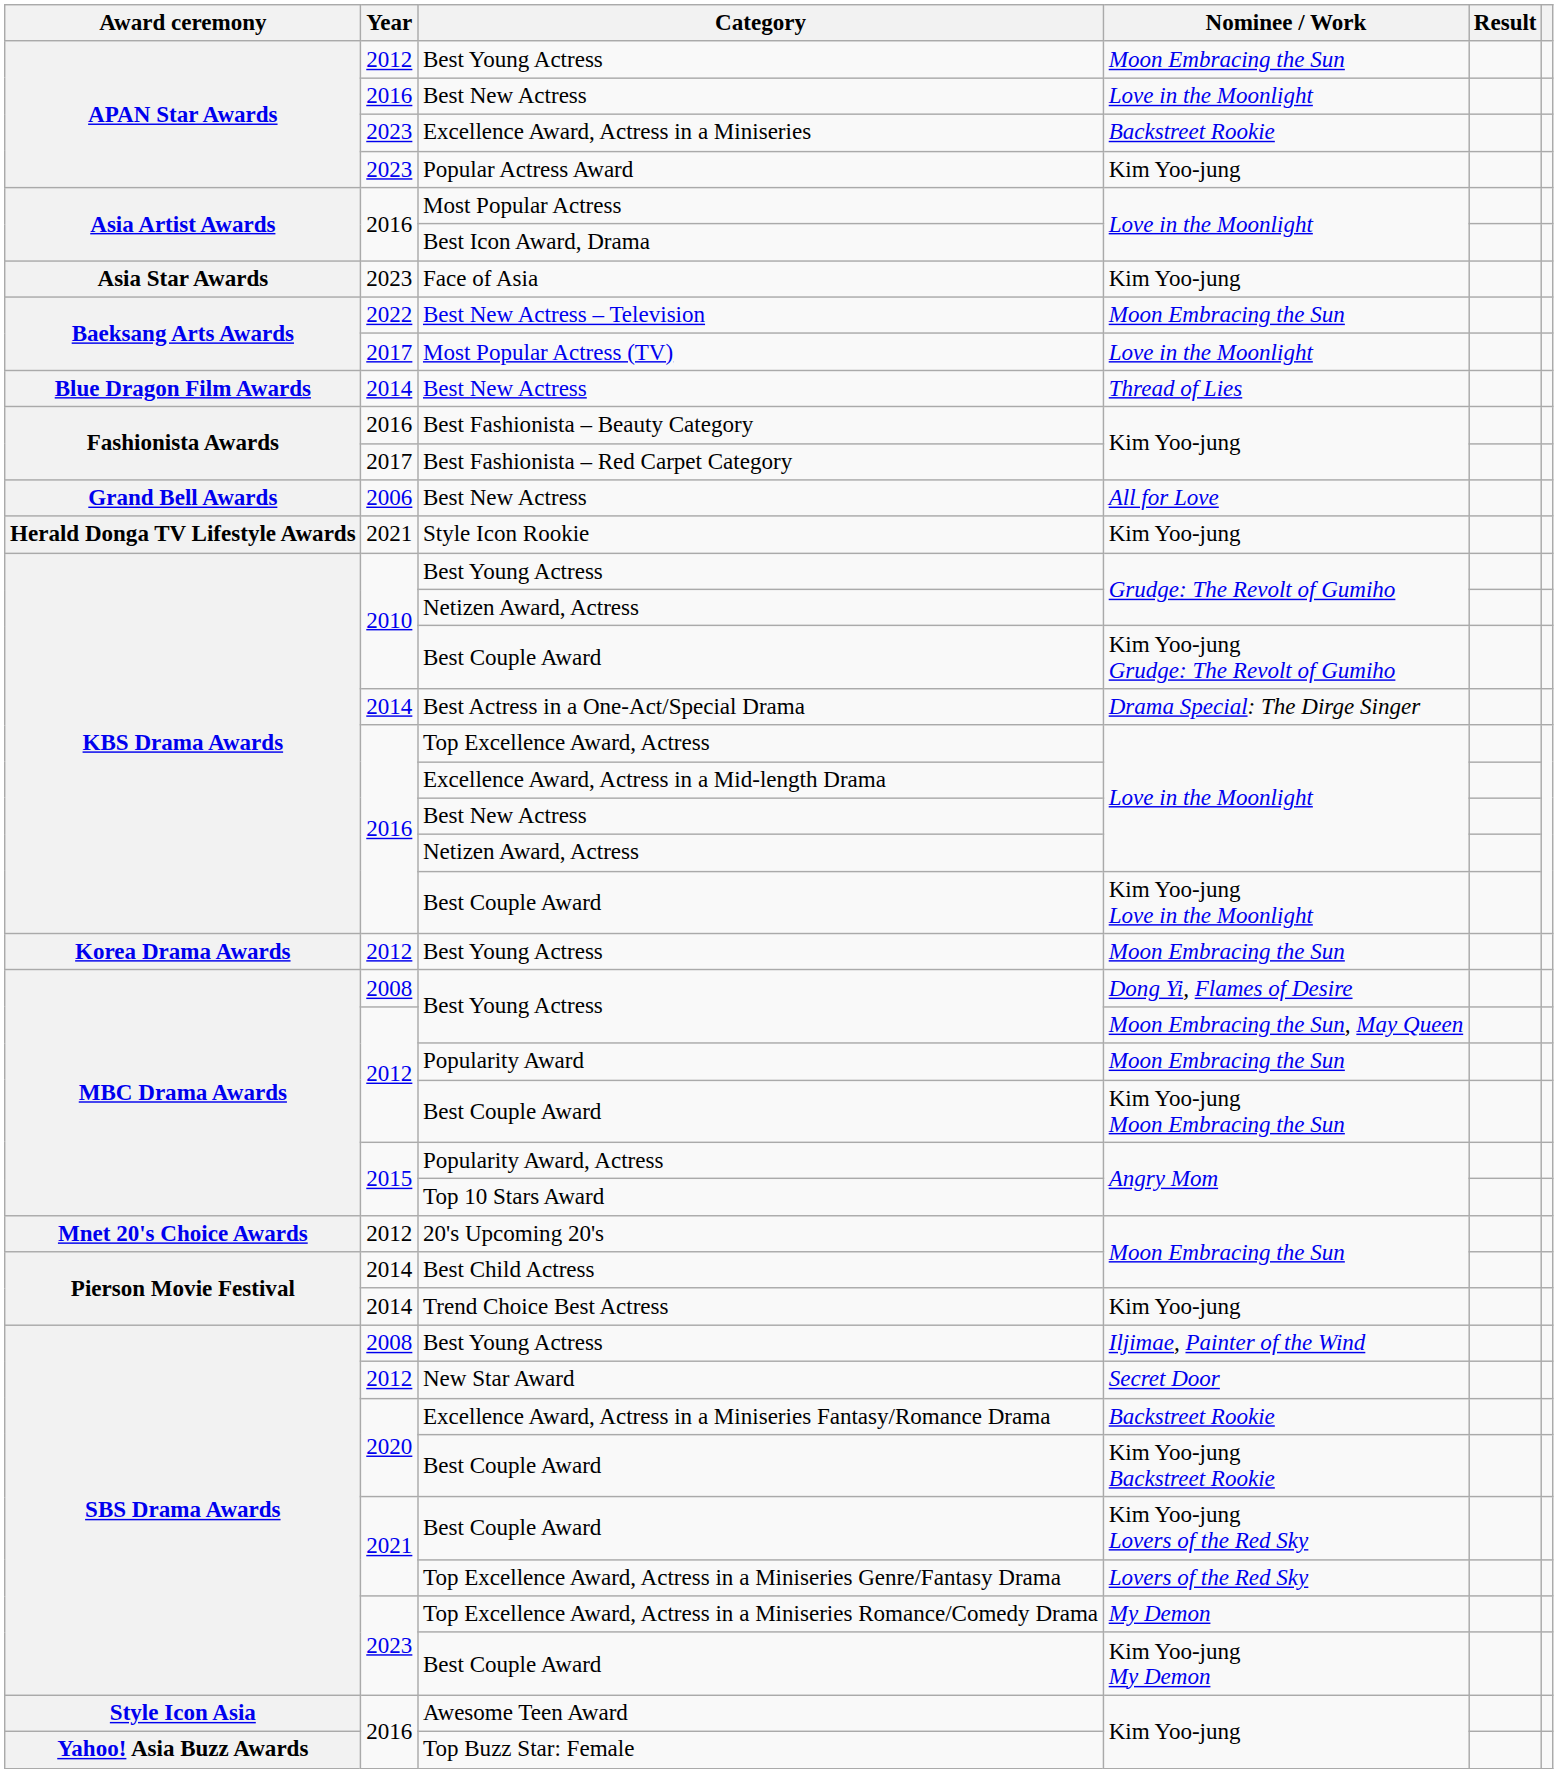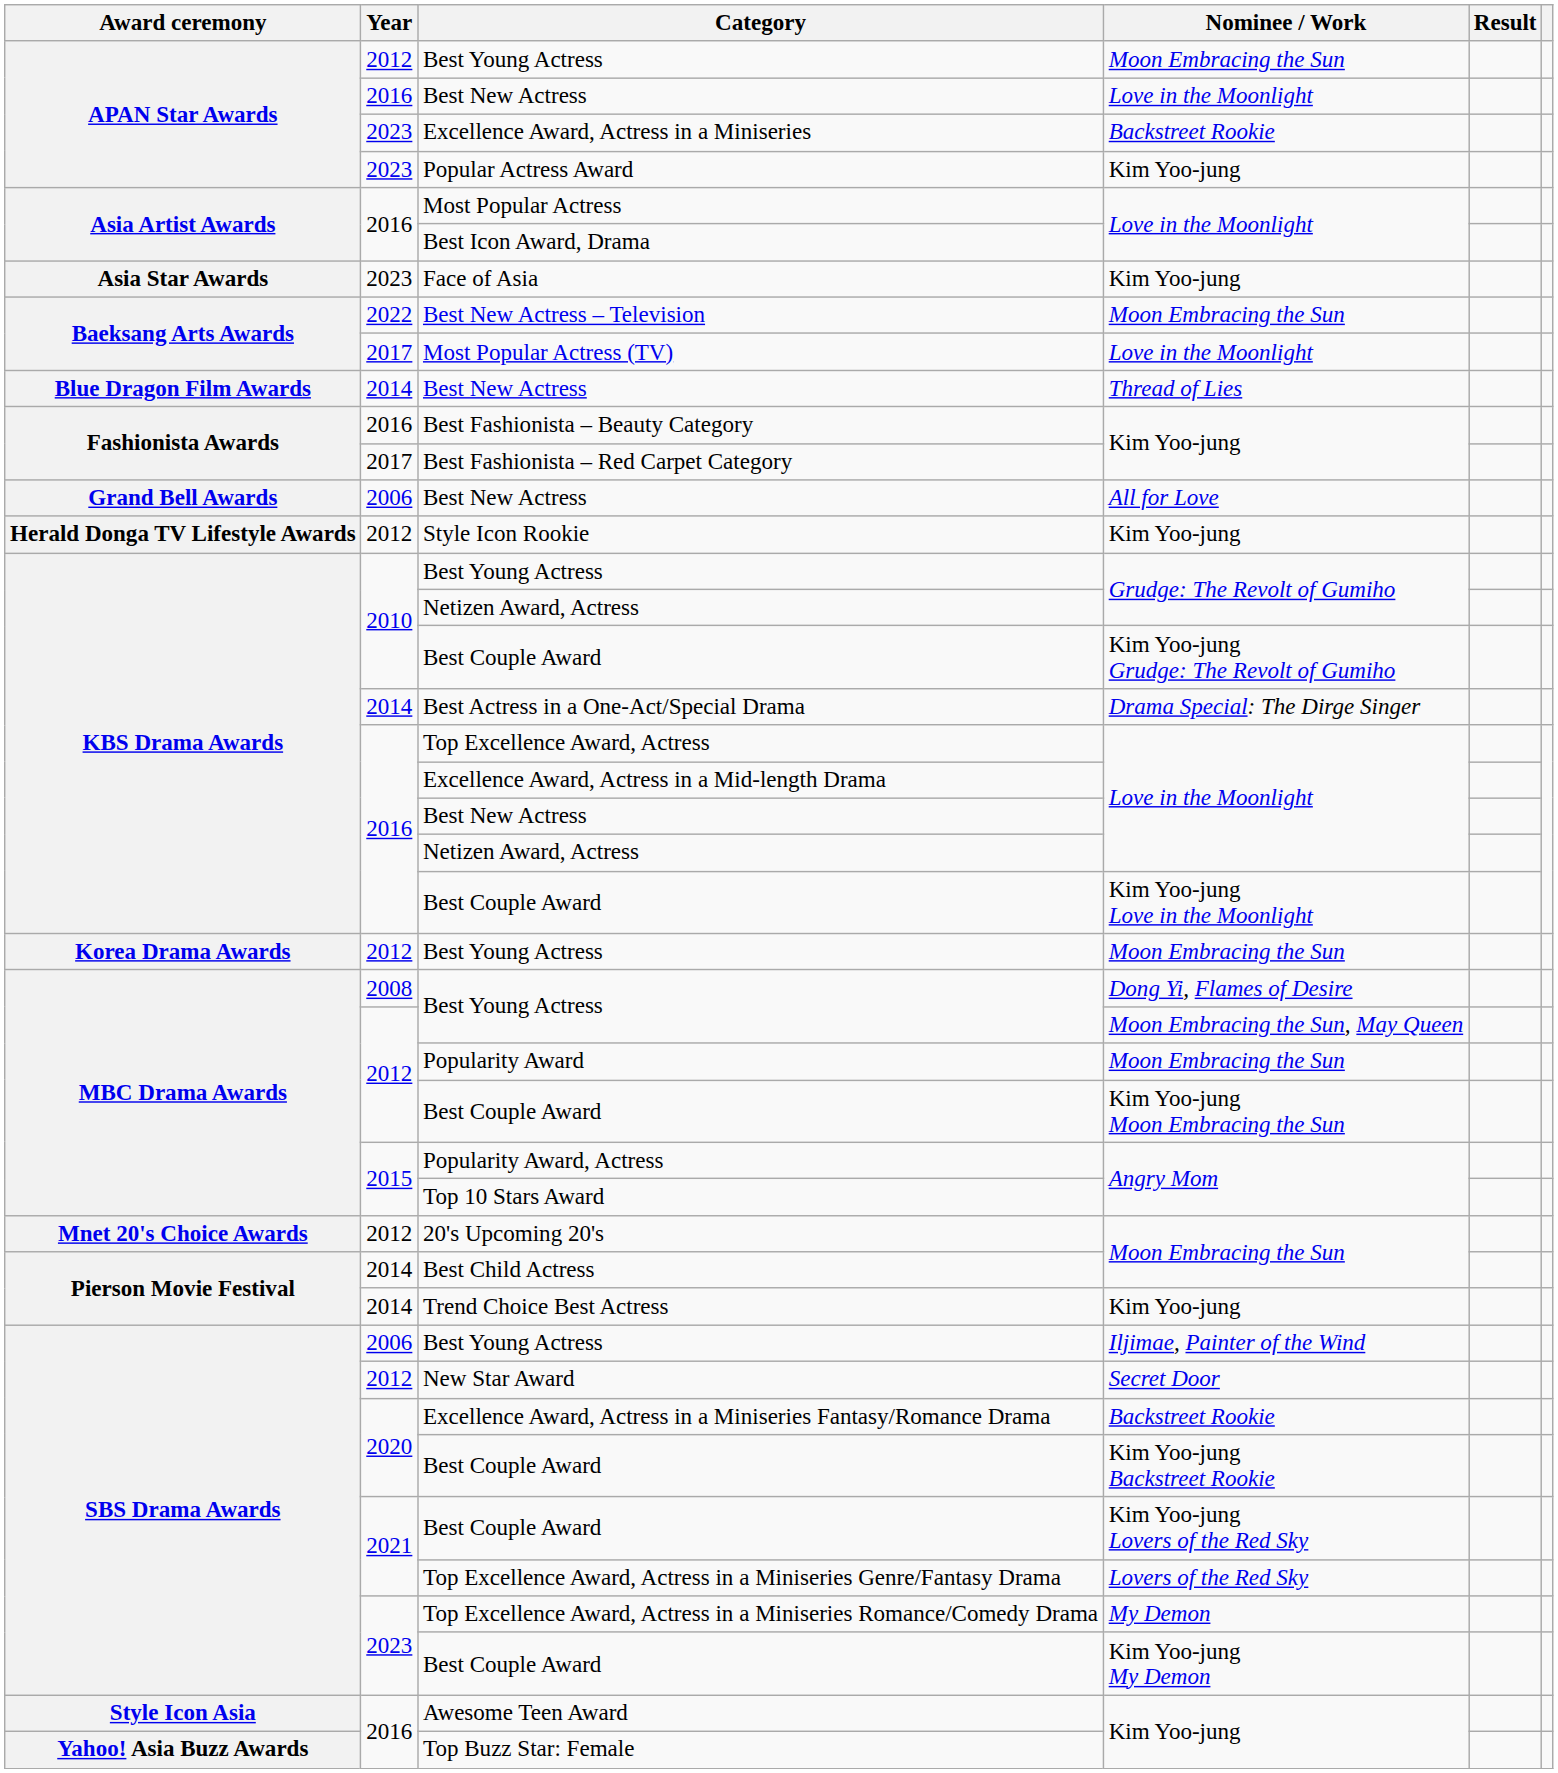Style Icon Rookie | Year: 2021 -> 2012
Best Young Actress / Iljimae, Painter of the Wind | Year: 2008 -> 2006
